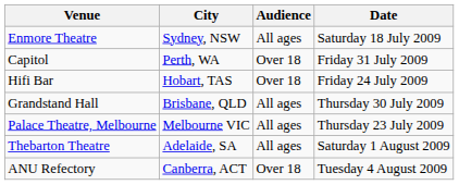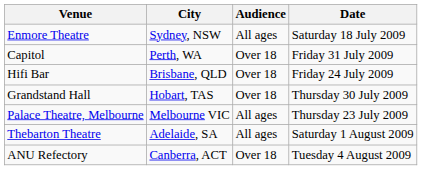Hifi Bar | City: Hobart, TAS -> Brisbane, QLD
Grandstand Hall | City: Brisbane, QLD -> Hobart, TAS
Grandstand Hall | Audience: All ages -> Over 18
